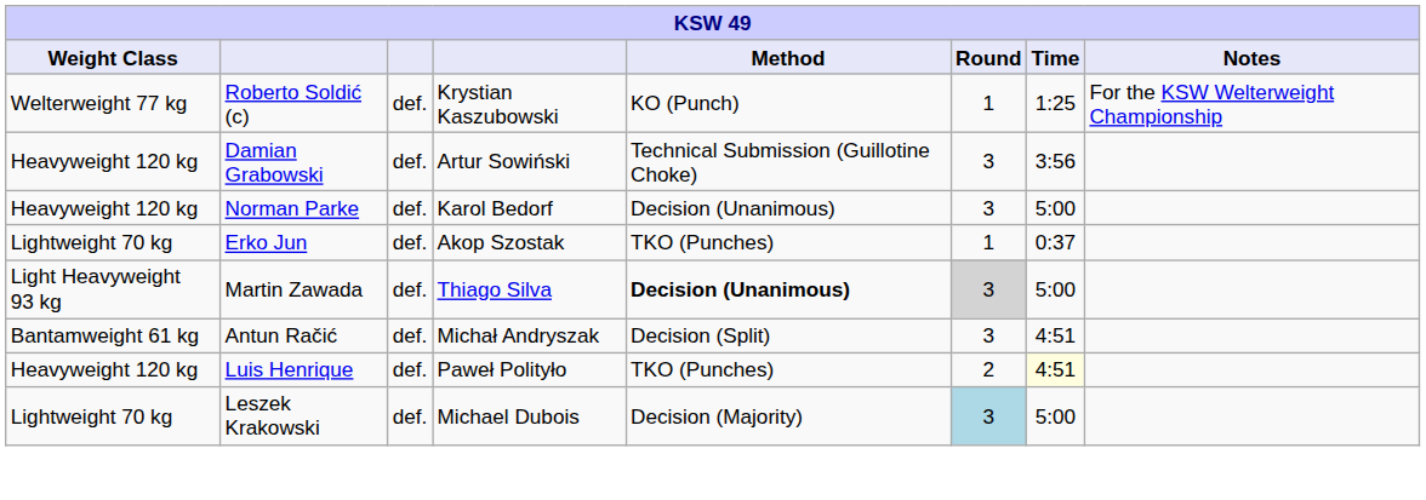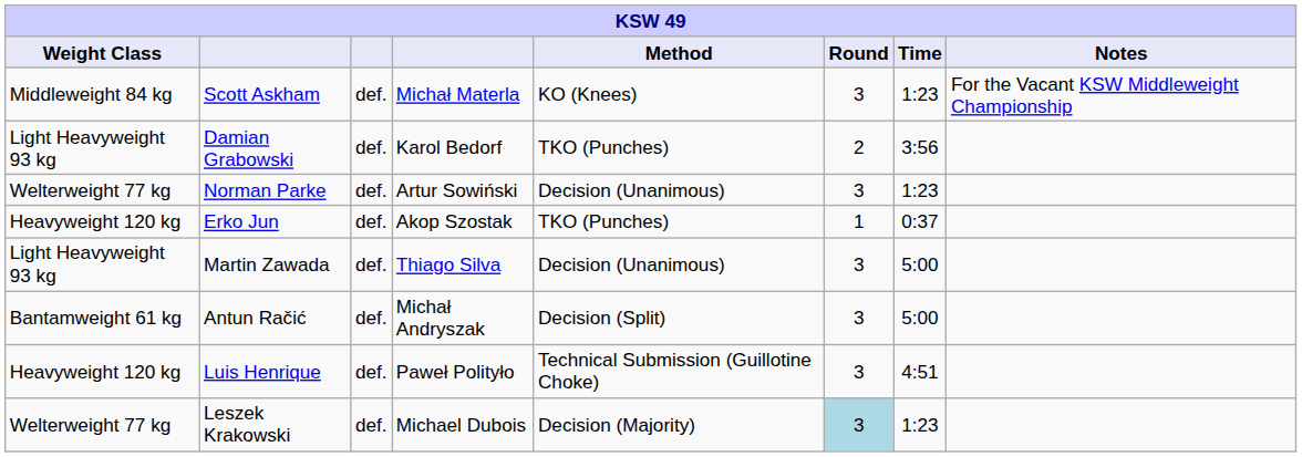- row: Welterweight 77 kg | Roberto Soldić (c) | def. | Krystian Kaszubowski | KO (Punch) | 1 | 1:25 | For the KSW Welterweight Championship
+ row: Middleweight 84 kg | Scott Askham | def. | Michał Materla | KO (Knees) | 3 | 1:23 | For the Vacant KSW Middleweight Championship
Damian Grabowski | Weight Class: Heavyweight 120 kg -> Light Heavyweight 93 kg
Damian Grabowski | column 4: Artur Sowiński -> Karol Bedorf
Damian Grabowski | Method: Technical Submission (Guillotine Choke) -> TKO (Punches)
Damian Grabowski | Round: 3 -> 2
Norman Parke | Weight Class: Heavyweight 120 kg -> Welterweight 77 kg
Norman Parke | column 4: Karol Bedorf -> Artur Sowiński
Norman Parke | Time: 5:00 -> 1:23
Erko Jun | Weight Class: Lightweight 70 kg -> Heavyweight 120 kg
Martin Zawada | Method: bold -> normal
Martin Zawada | Round: lightgrey background -> no background
Antun Račić | Time: 4:51 -> 5:00
Luis Henrique | Method: TKO (Punches) -> Technical Submission (Guillotine Choke)
Luis Henrique | Round: 2 -> 3
Luis Henrique | Time: lightyellow background -> no background
Leszek Krakowski | Weight Class: Lightweight 70 kg -> Welterweight 77 kg
Leszek Krakowski | Time: 5:00 -> 1:23
